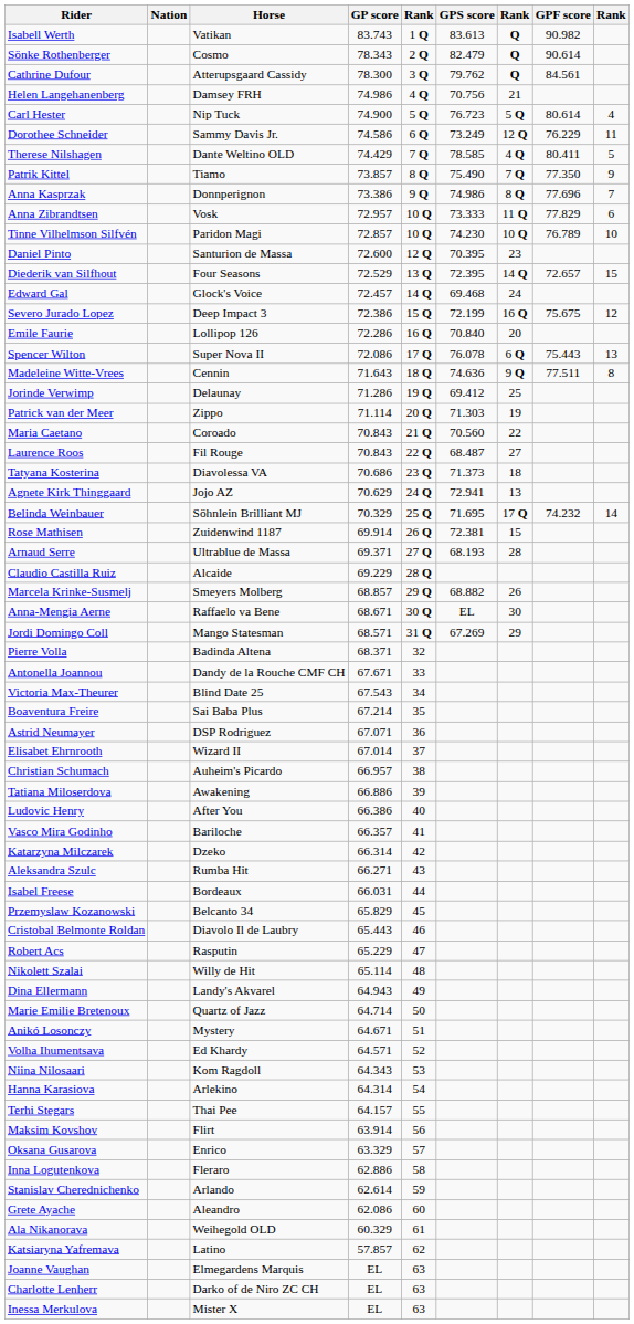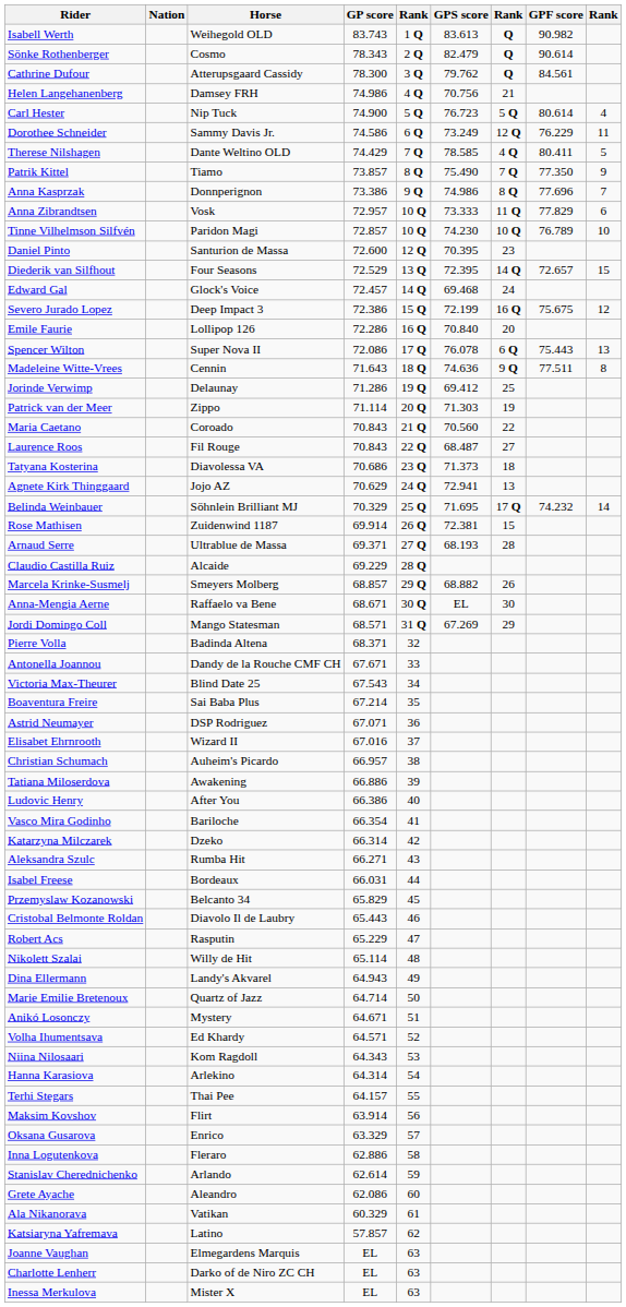Isabell Werth | Horse: Vatikan -> Weihegold OLD
Elisabet Ehrnrooth | GP score: 67.014 -> 67.016
Vasco Mira Godinho | GP score: 66.357 -> 66.354
Ala Nikanorava | Horse: Weihegold OLD -> Vatikan
